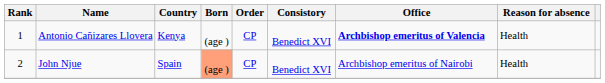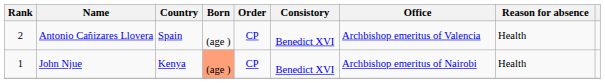Antonio Cañizares Llovera | Rank: 1 -> 2
Antonio Cañizares Llovera | Country: Kenya -> Spain
Antonio Cañizares Llovera | Office: bold -> normal
John Njue | Rank: 2 -> 1
John Njue | Country: Spain -> Kenya
